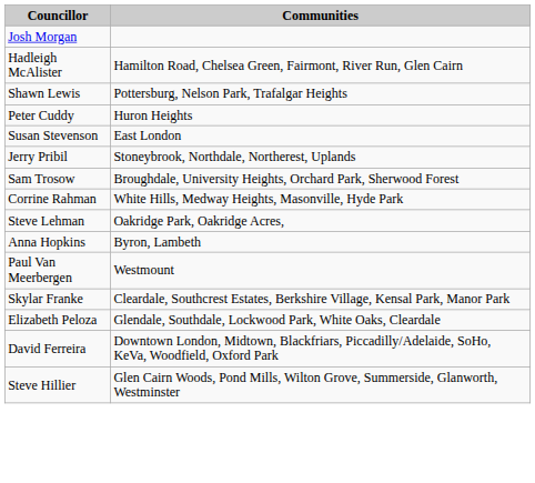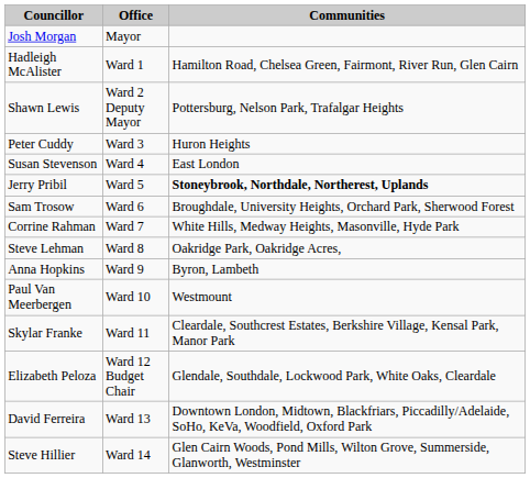+ column: Office | Mayor | Ward 1 | Ward 2 Deputy Mayor | Ward 3 | Ward 4 | Ward 5 | Ward 6 | Ward 7 | Ward 8 | Ward 9 | Ward 10 | Ward 11 | Ward 12 Budget Chair | Ward 13 | Ward 14
Jerry Pribil | Communities: normal -> bold
